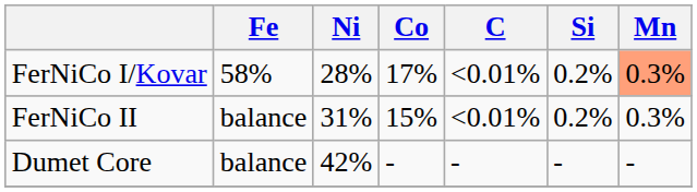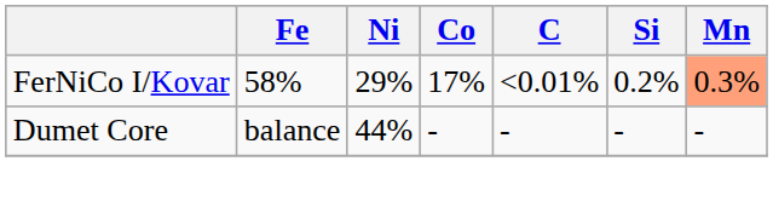FerNiCo I/Kovar | Ni: 28% -> 29%
- row: FerNiCo II | balance | 31% | 15% | <0.01% | 0.2% | 0.3%
Dumet Core | Ni: 42% -> 44%
